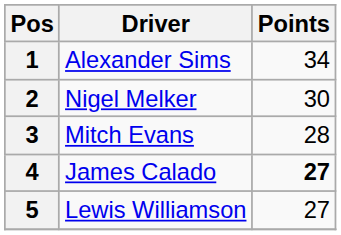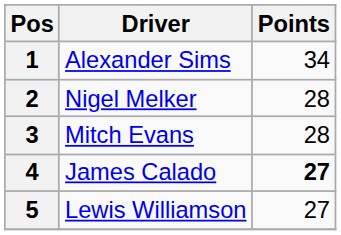2 | Points: 30 -> 28
